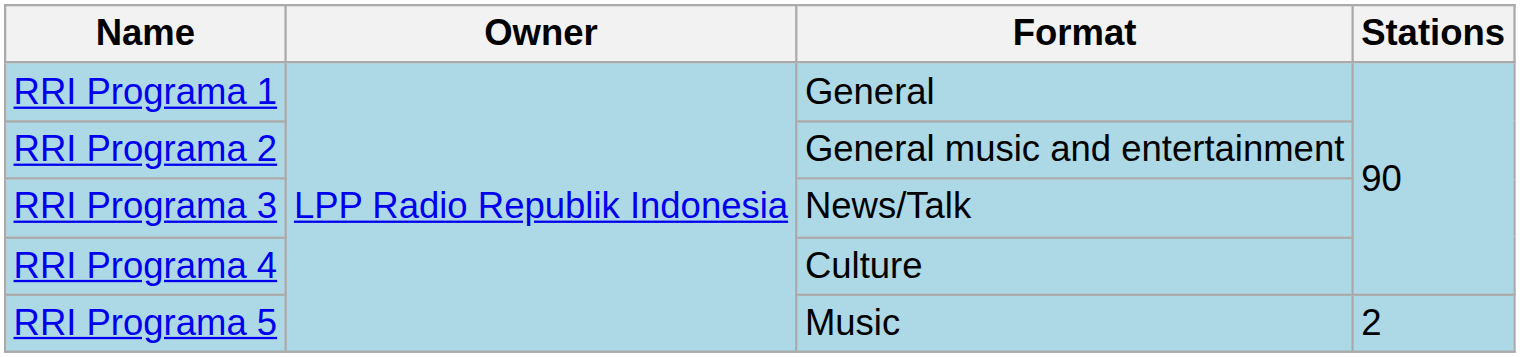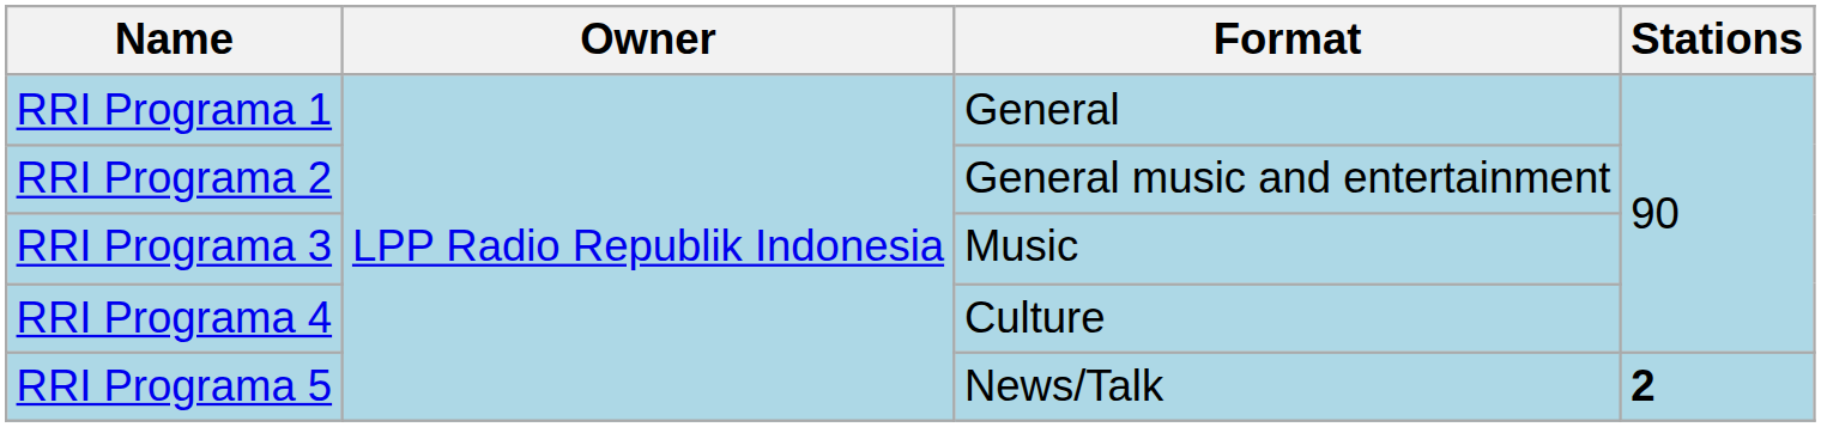RRI Programa 3 | Format: News/Talk -> Music
RRI Programa 5 | Format: Music -> News/Talk
RRI Programa 5 | Stations: normal -> bold
